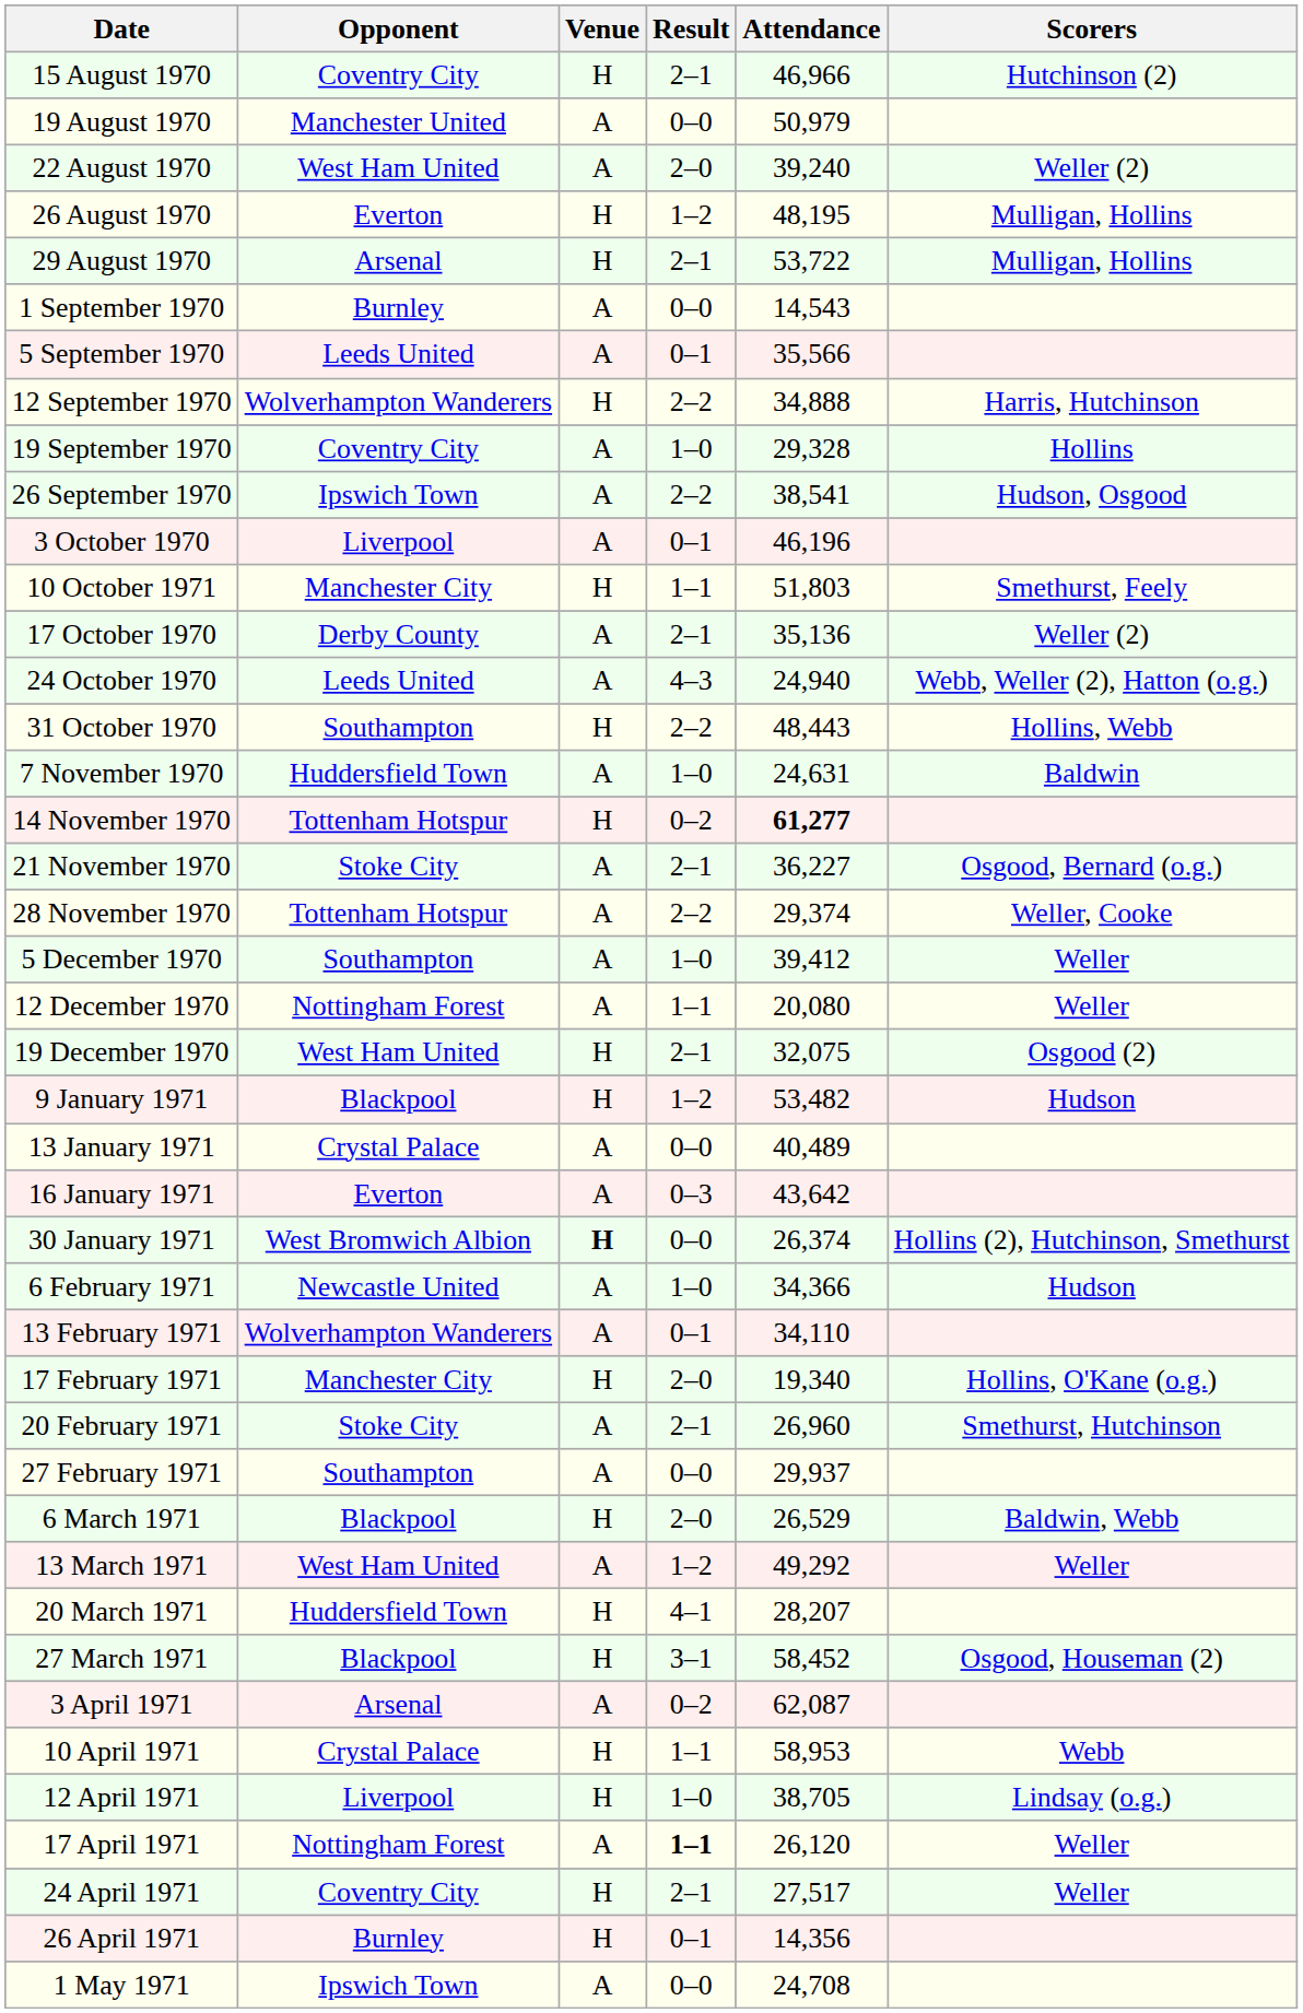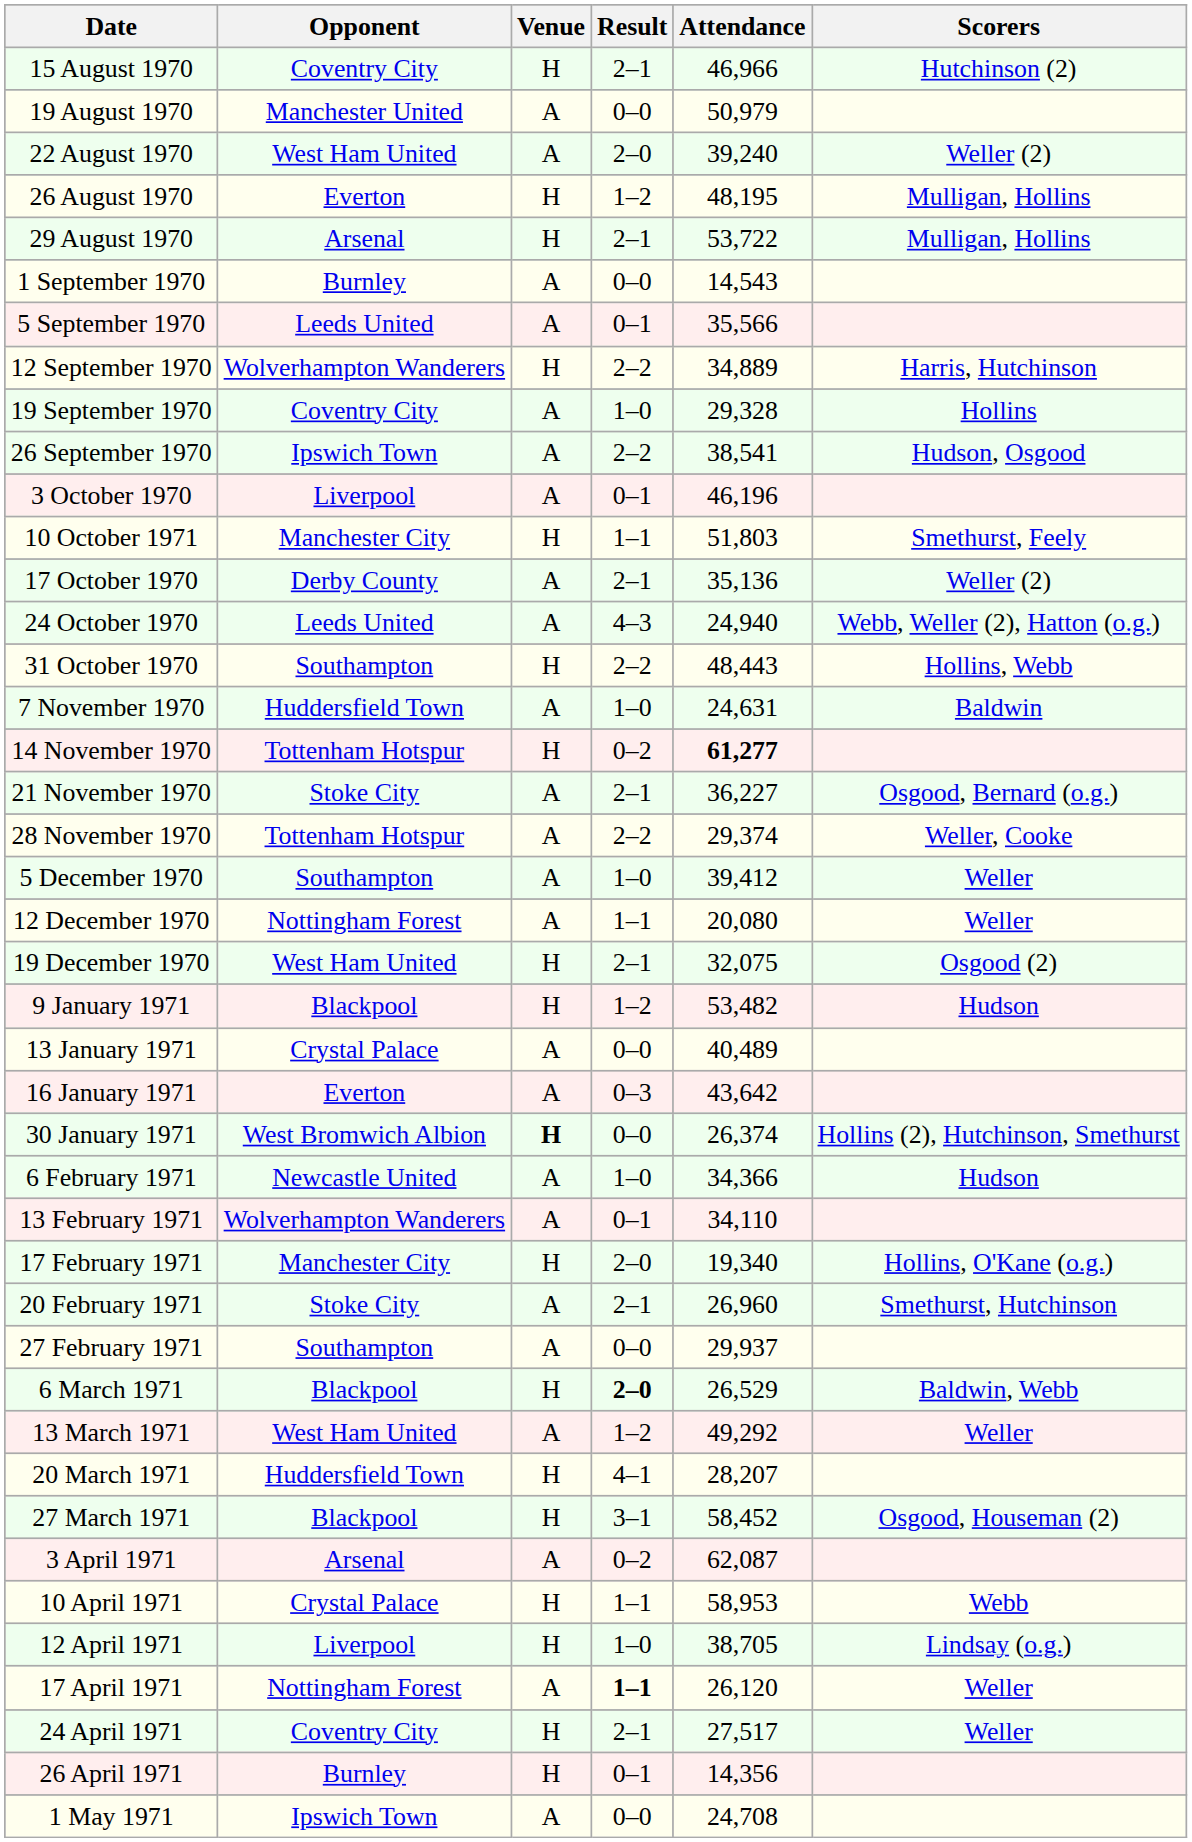12 September 1970 | Attendance: 34,888 -> 34,889
6 March 1971 | Result: normal -> bold
